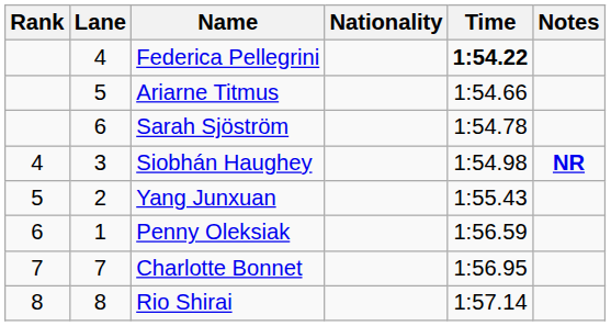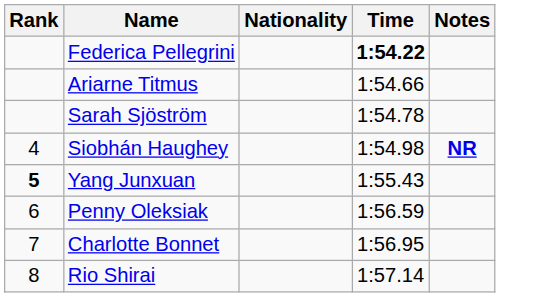- column: Lane | 4 | 5 | 6 | 3 | 2 | 1 | 7 | 8
Yang Junxuan | Rank: normal -> bold
